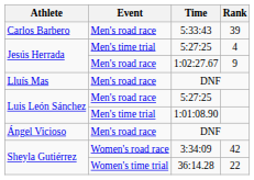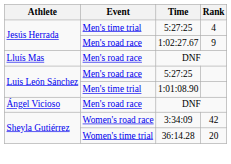- row: Carlos Barbero | Men's road race | 5:33:43 | 39
36:14.28 | Rank: 22 -> 20
